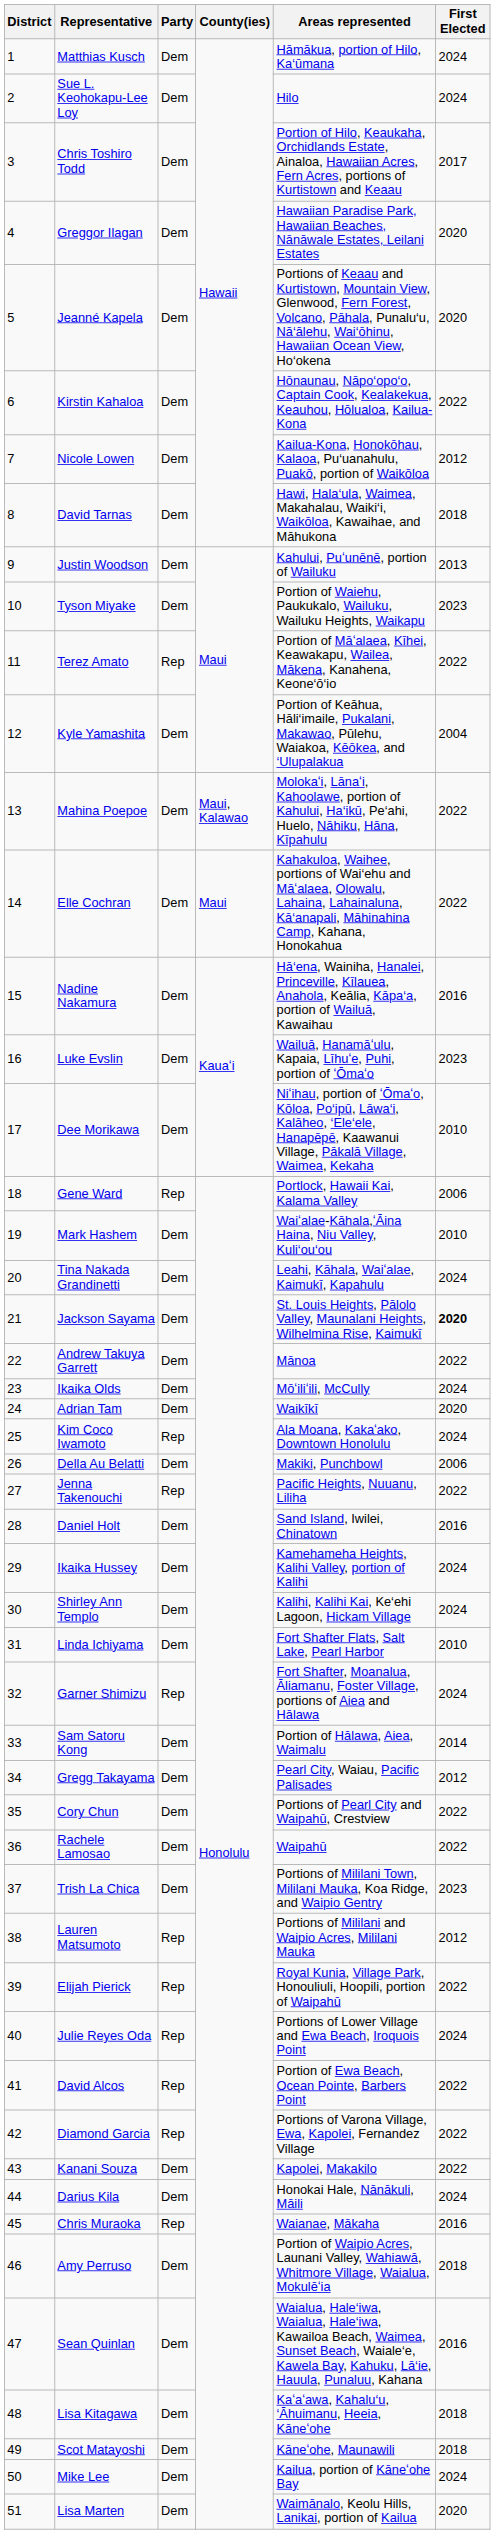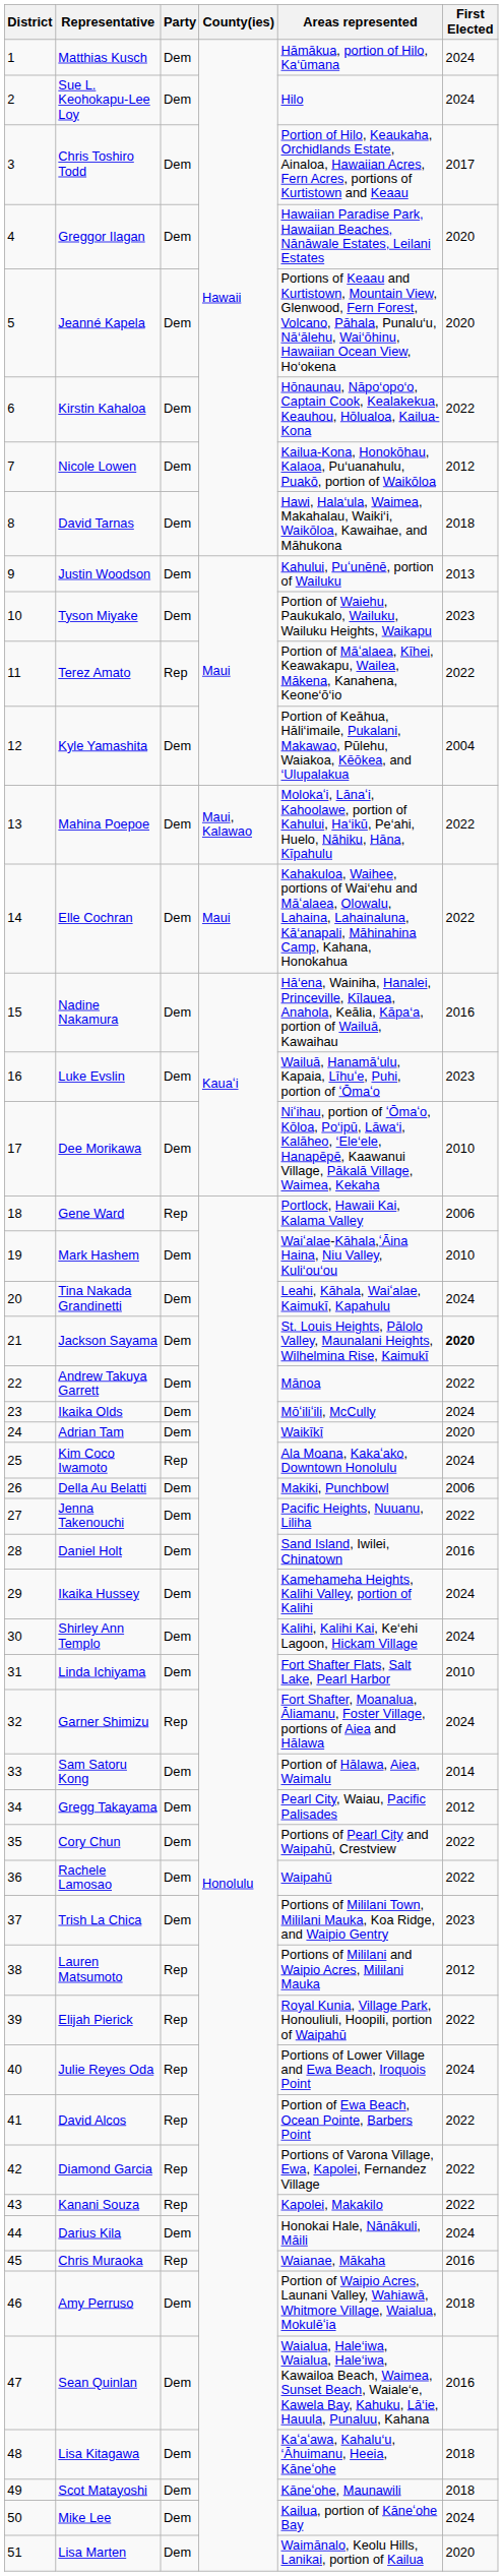Jenna Takenouchi | Party: Rep -> Dem
Kanani Souza | Party: Dem -> Rep
